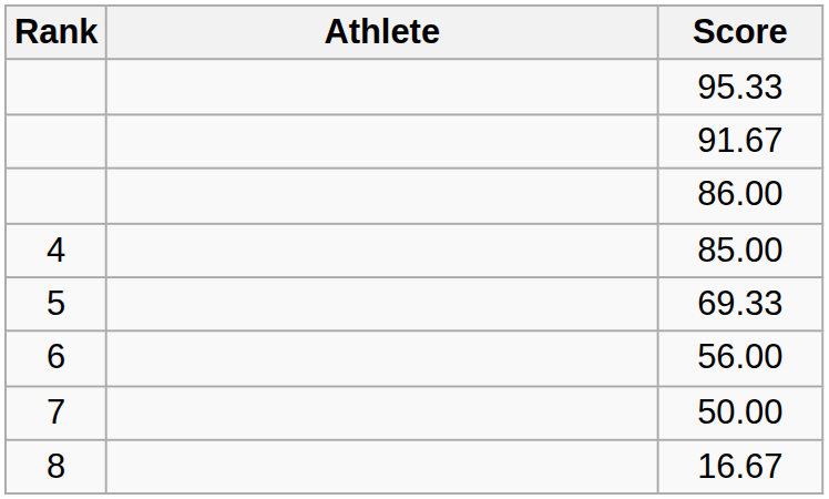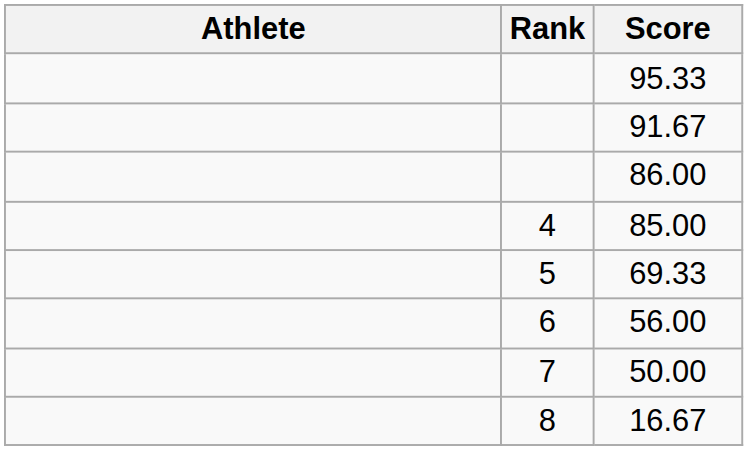columns swapped: Rank <-> Athlete
